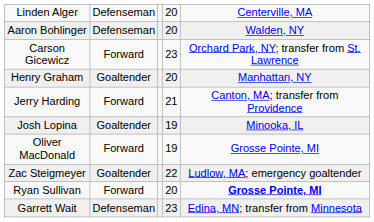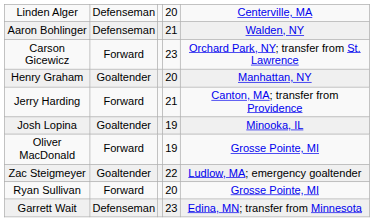Aaron Bohlinger | column 4: 20 -> 21
Ryan Sullivan | column 5: bold -> normal
